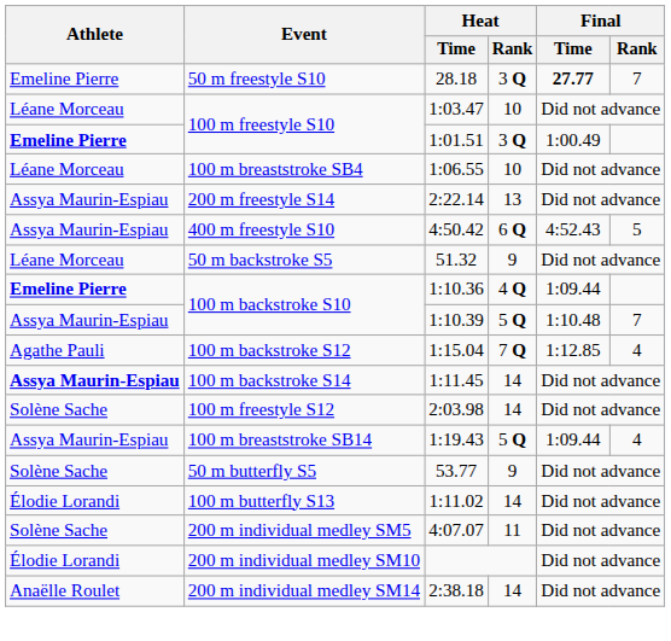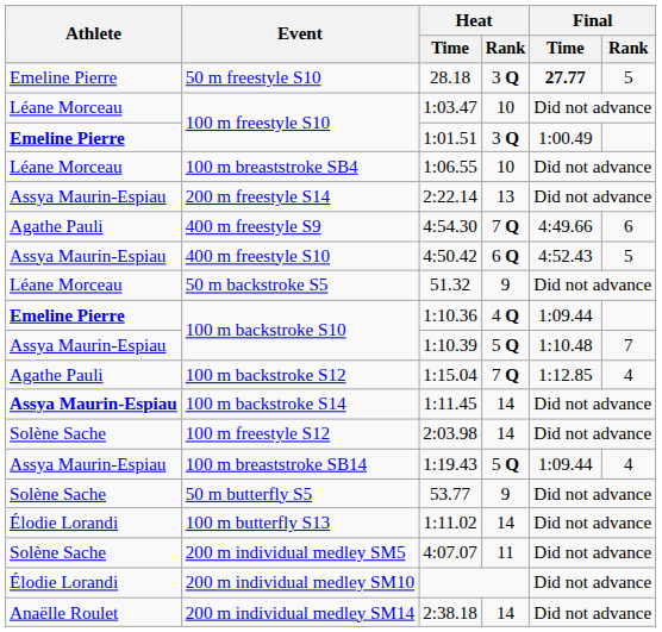28.18 | Final / Rank: 7 -> 5
+ row: Agathe Pauli | 400 m freestyle S9 | 4:54.30 | 7 Q | 4:49.66 | 6
